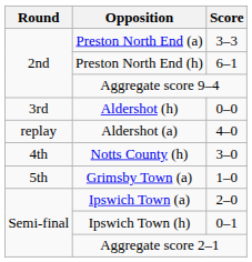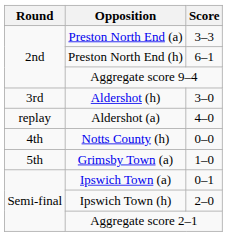Aldershot (h) | Score: 0–0 -> 3–0
Notts County (h) | Score: 3–0 -> 0–0
Ipswich Town (a) | Score: 2–0 -> 0–1
Ipswich Town (h) | Score: 0–1 -> 2–0
